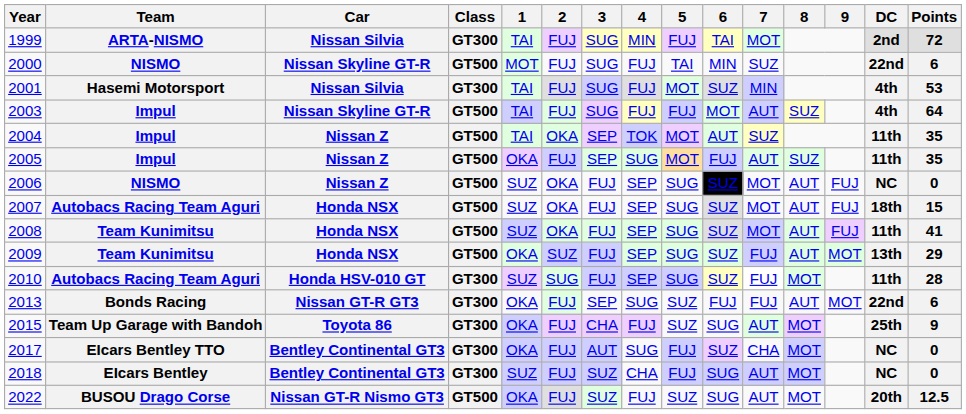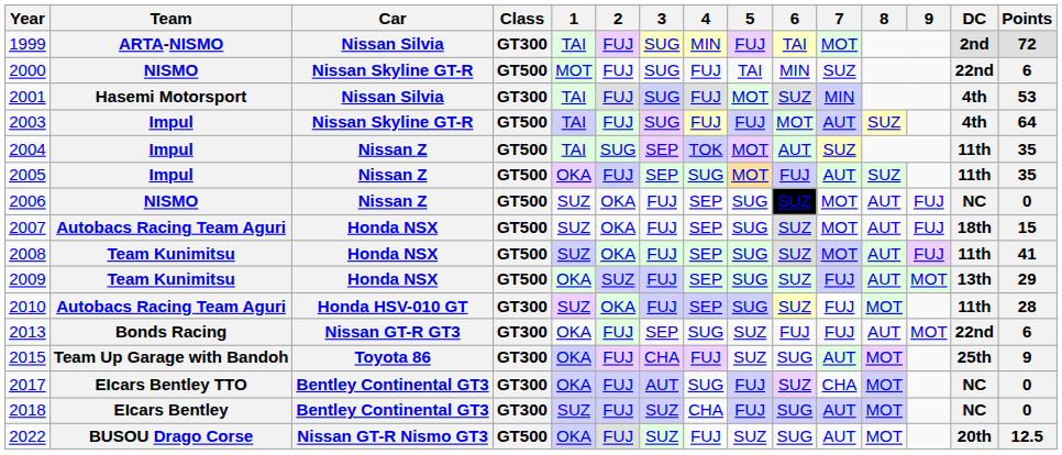2004 | 2: OKA -> SUG
2010 | 2: SUG -> OKA
